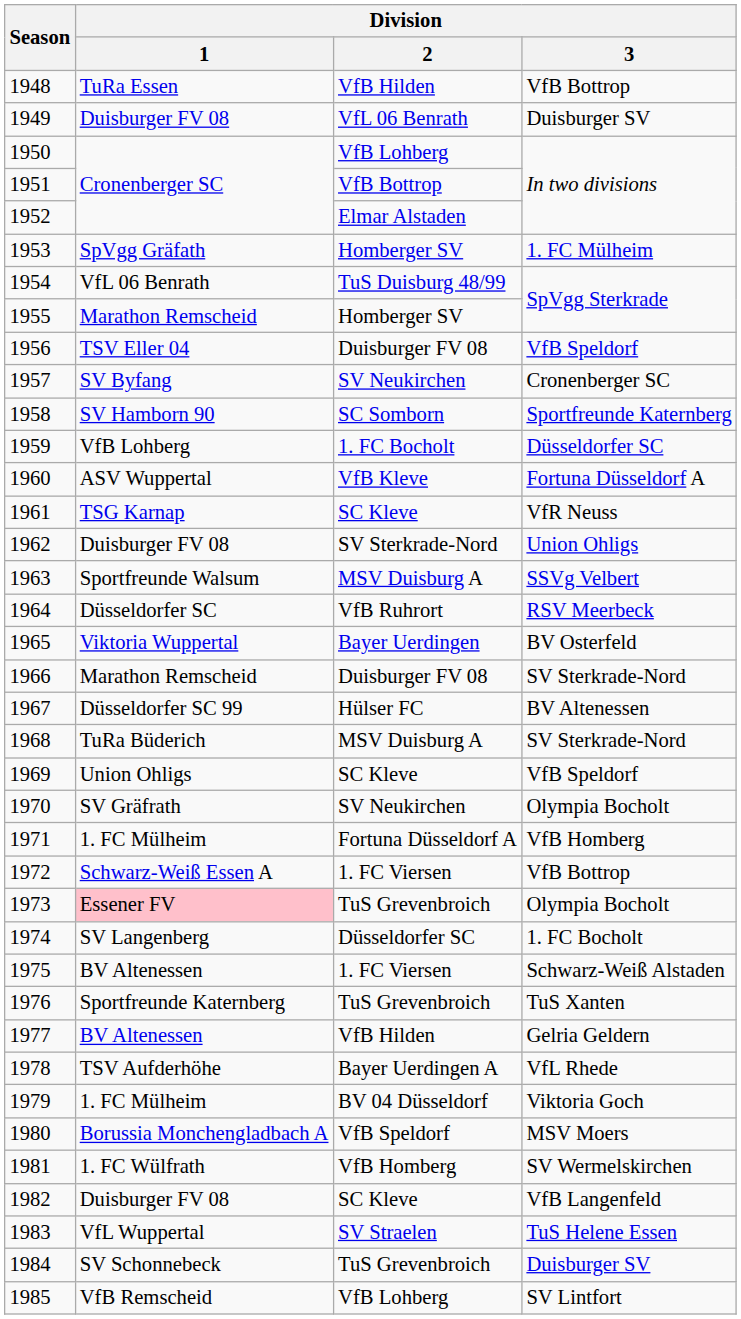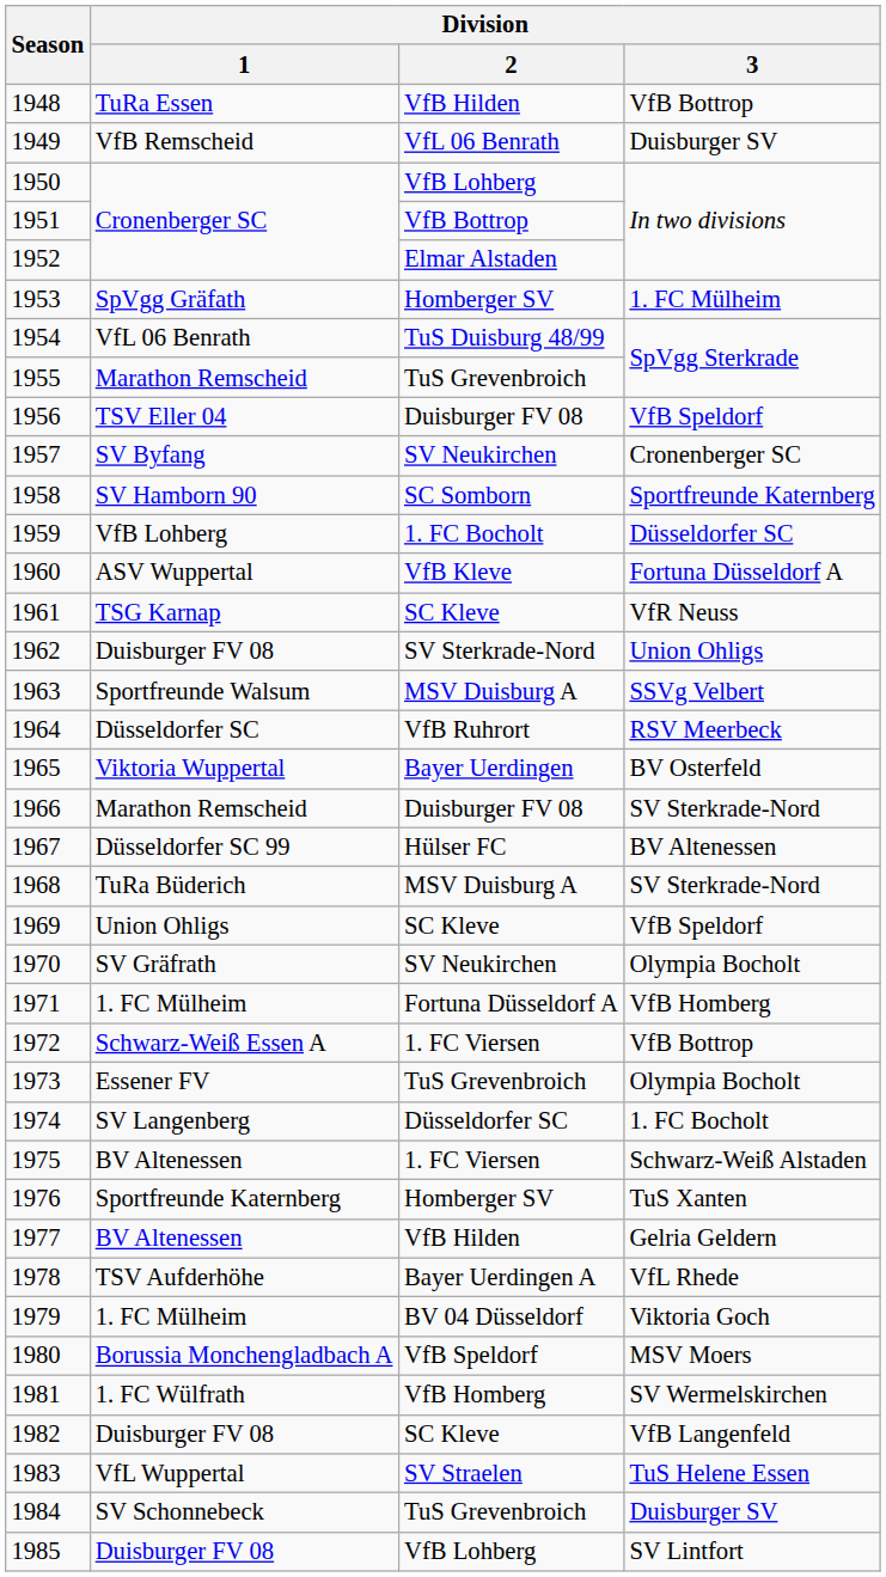1949 | Division / 1: Duisburger FV 08 -> VfB Remscheid
1955 | Division / 2: Homberger SV -> TuS Grevenbroich
1973 | Division / 1: pink background -> no background
1976 | Division / 2: TuS Grevenbroich -> Homberger SV
1985 | Division / 1: VfB Remscheid -> Duisburger FV 08
